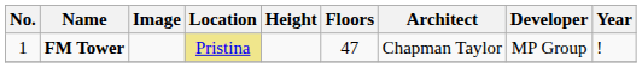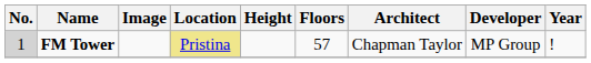FM Tower | No.: no background -> lightgrey background
FM Tower | Floors: 47 -> 57
